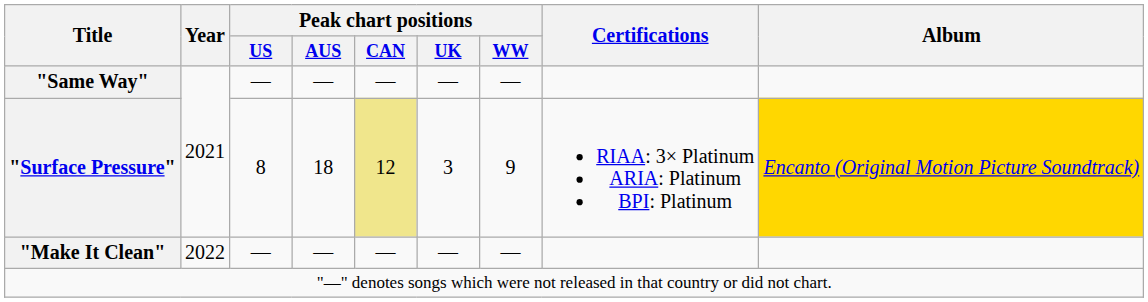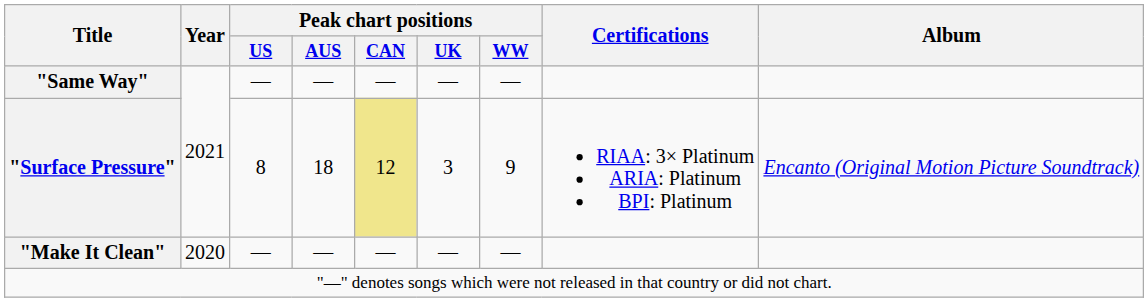"Surface Pressure" | Album: gold background -> no background
"Make It Clean" | Year: 2022 -> 2020
